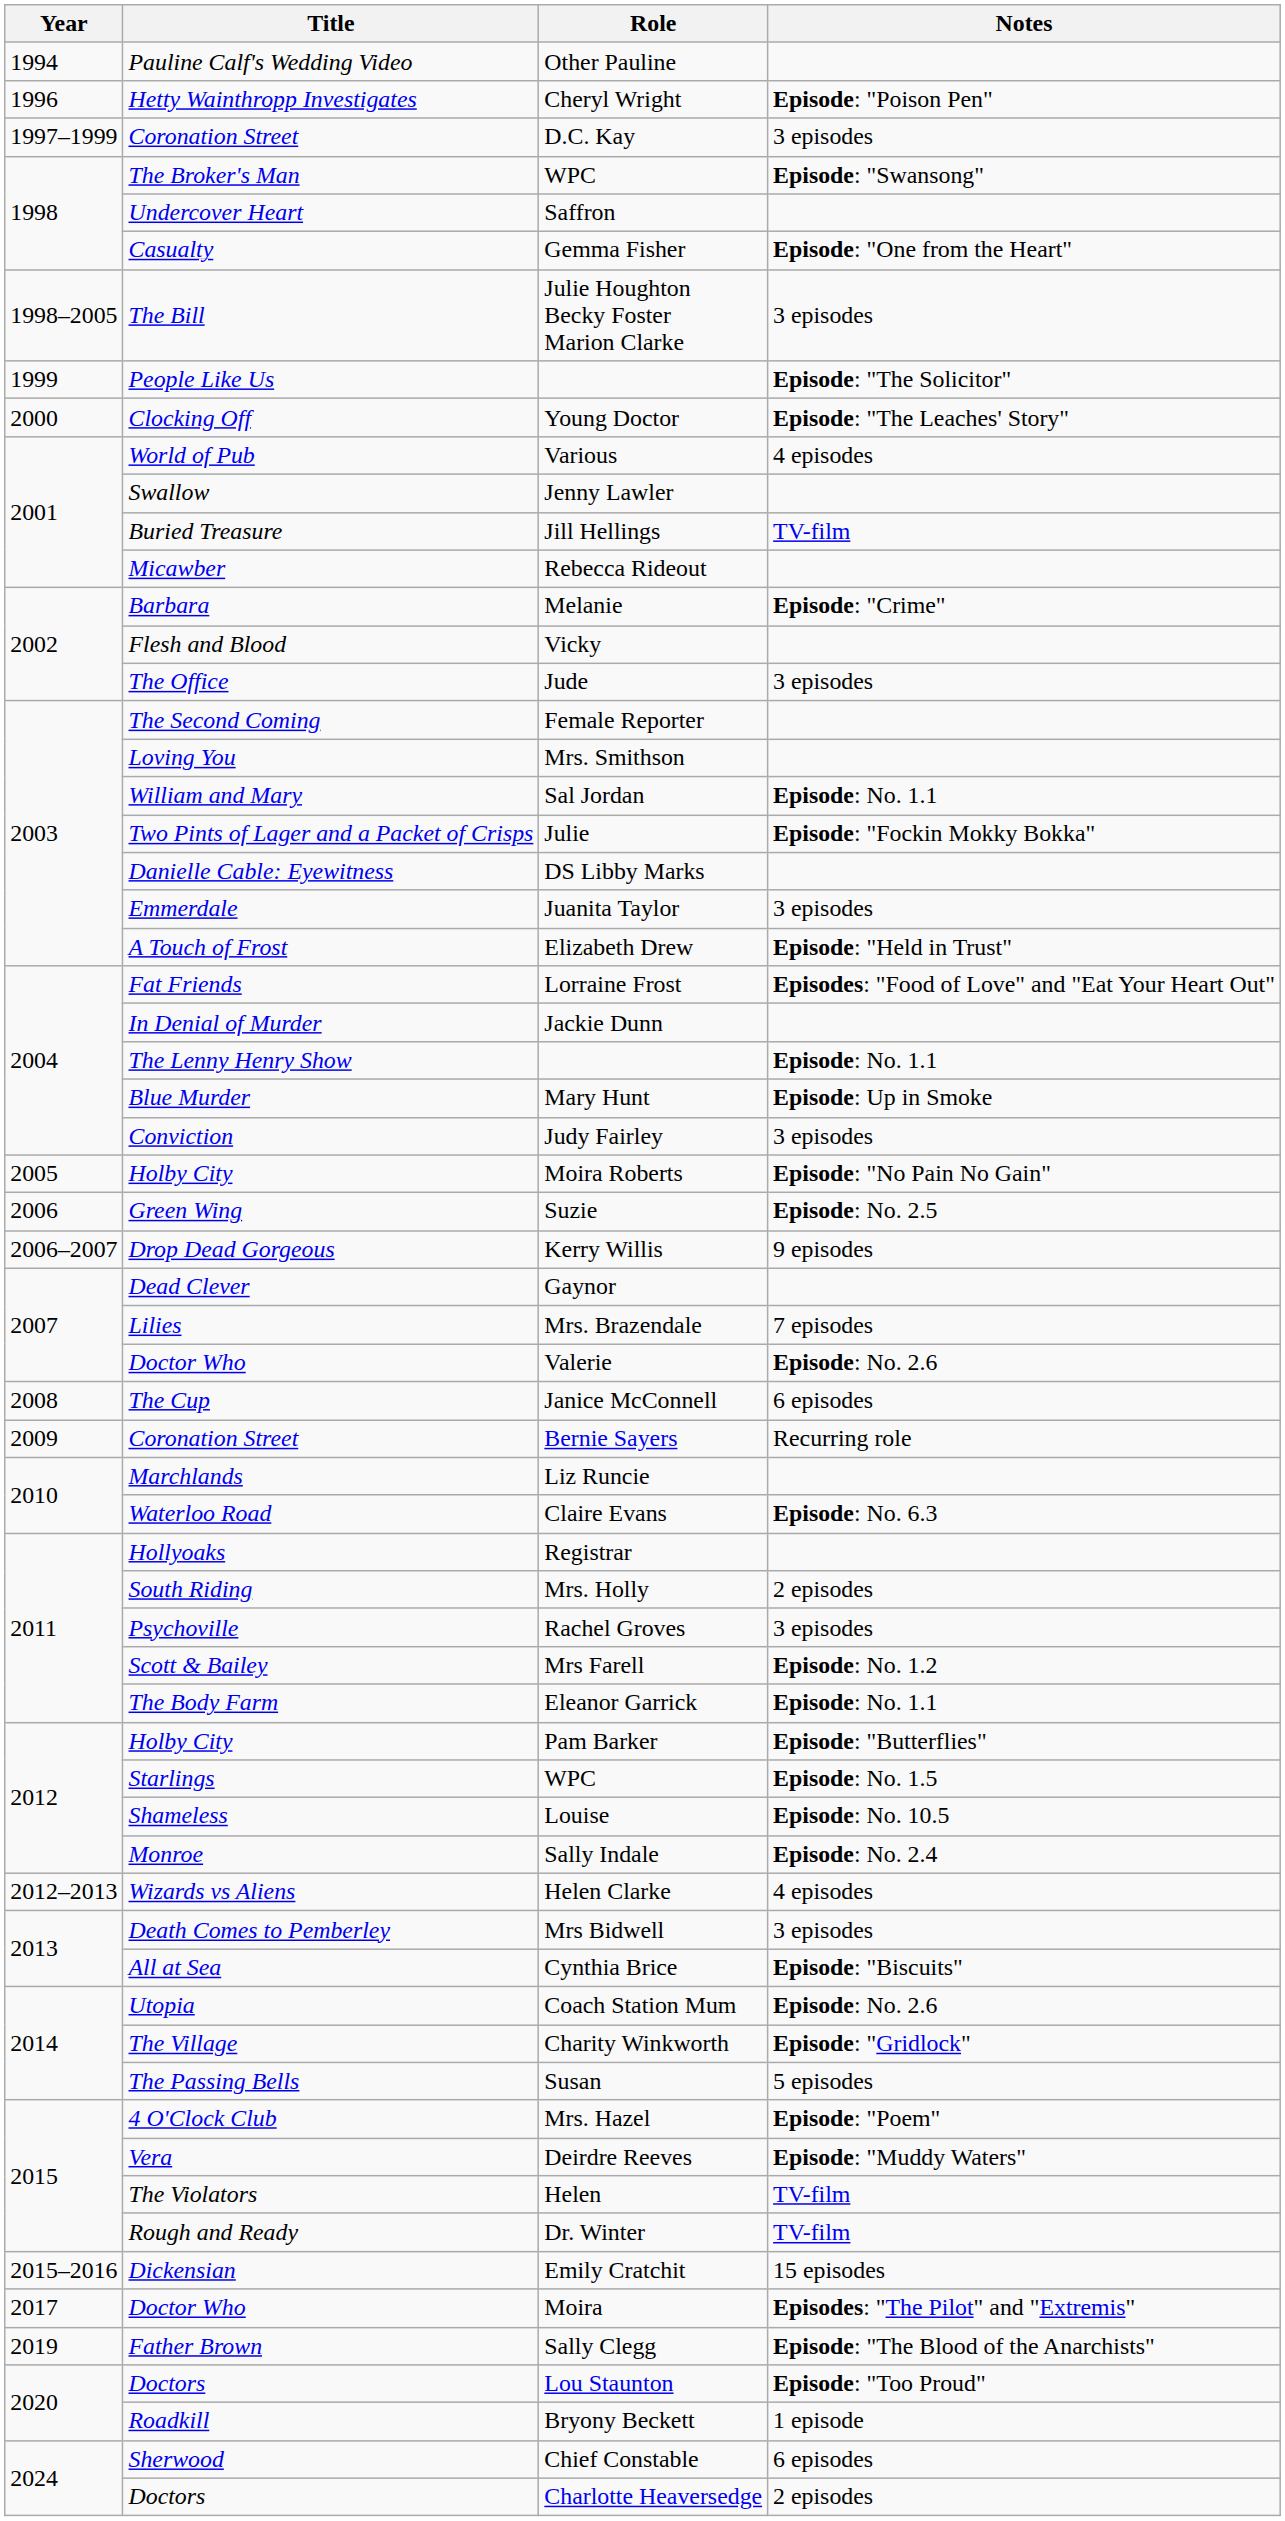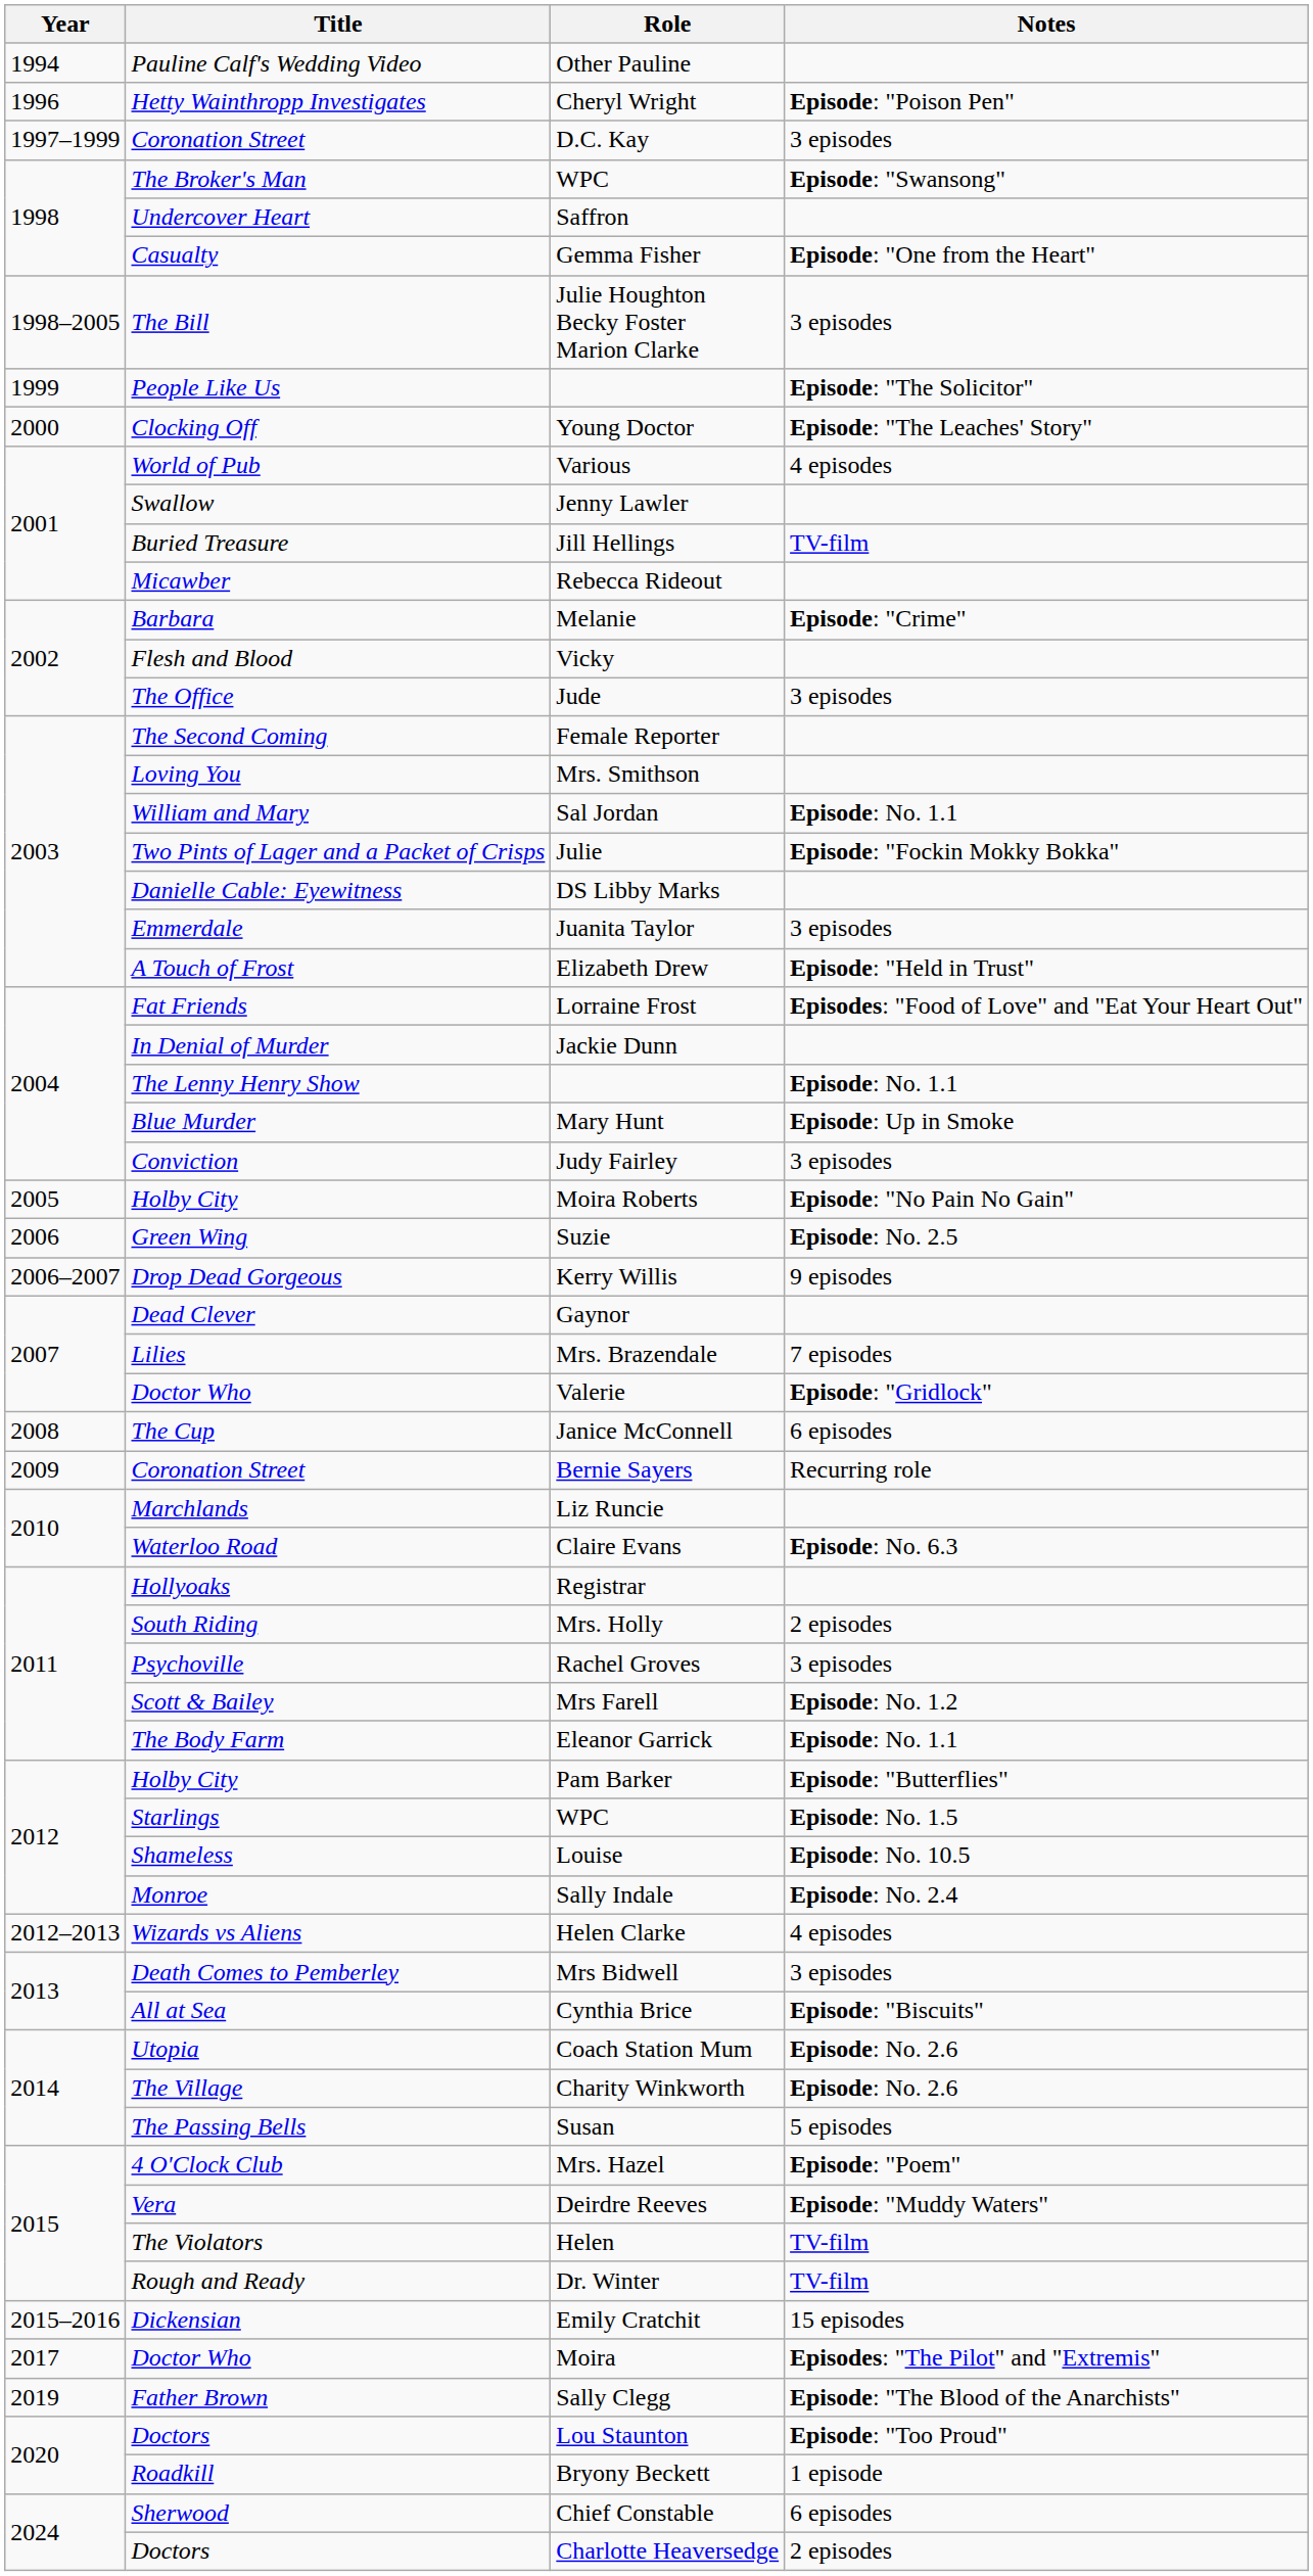Valerie | Notes: Episode: No. 2.6 -> Episode: "Gridlock"
Charity Winkworth | Notes: Episode: "Gridlock" -> Episode: No. 2.6
